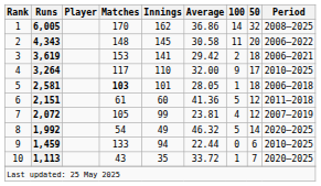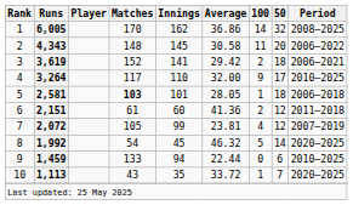3,619 | Matches: 153 -> 152
2,151 | 100: 5 -> 2
1,992 | Innings: 49 -> 45
